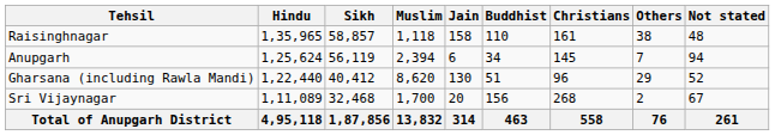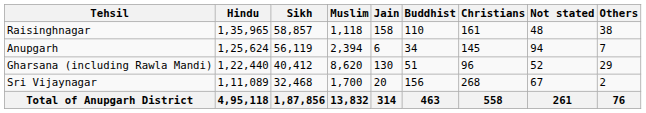columns swapped: Not stated <-> Others
